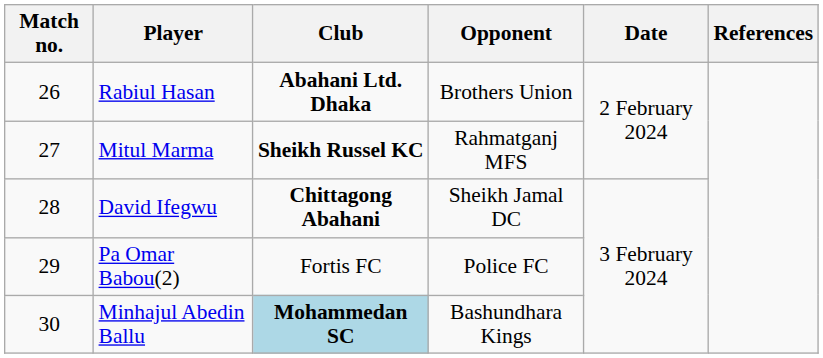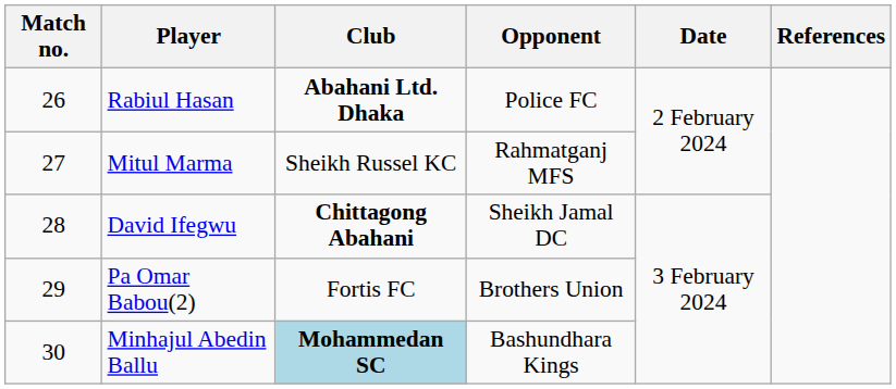Rabiul Hasan | Opponent: Brothers Union -> Police FC
Mitul Marma | Club: bold -> normal
Pa Omar Babou(2) | Opponent: Police FC -> Brothers Union
